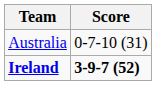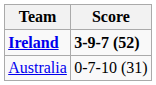rows swapped: Australia <-> Ireland
